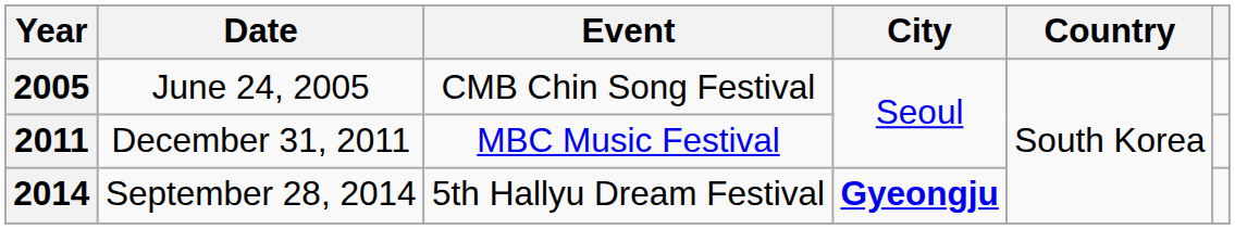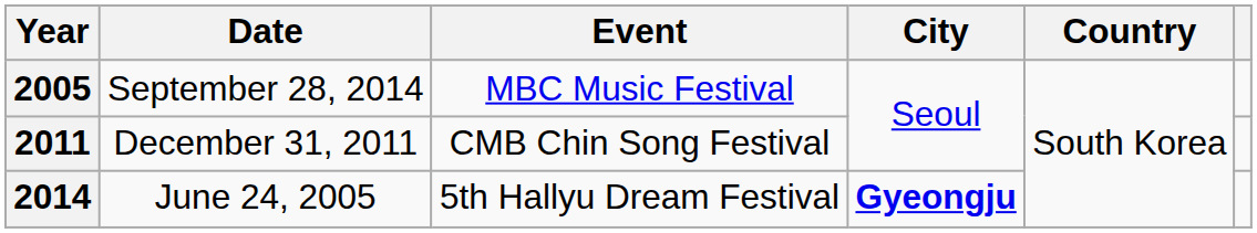2005 | Date: June 24, 2005 -> September 28, 2014
2005 | Event: CMB Chin Song Festival -> MBC Music Festival
2011 | Event: MBC Music Festival -> CMB Chin Song Festival
2014 | Date: September 28, 2014 -> June 24, 2005
